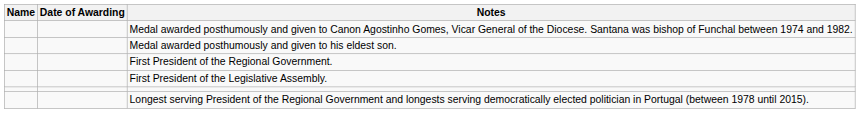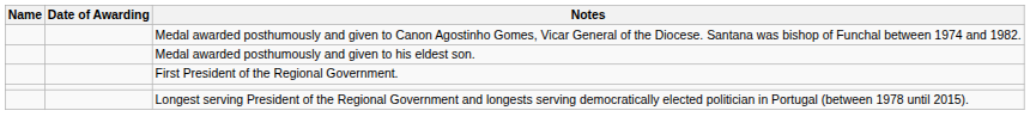- row: First President of the Legislative Assembly.
